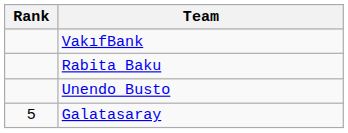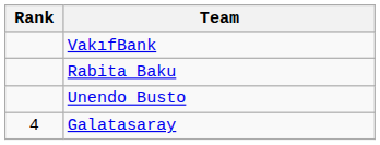Galatasaray | Rank: 5 -> 4
